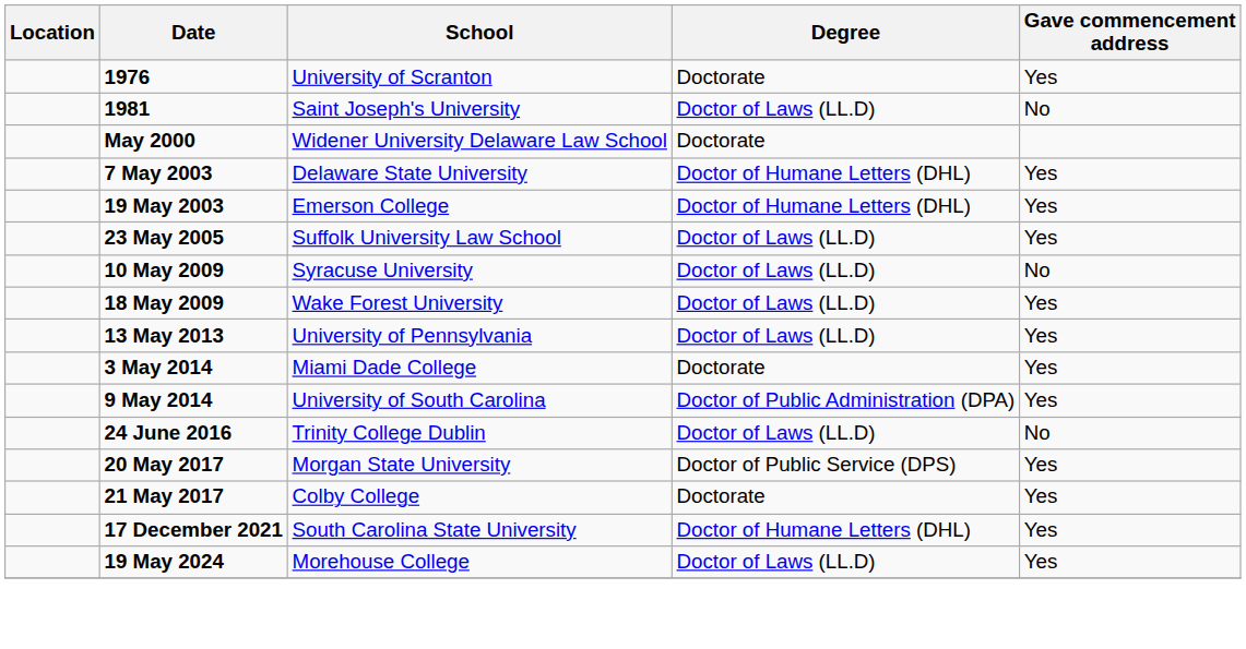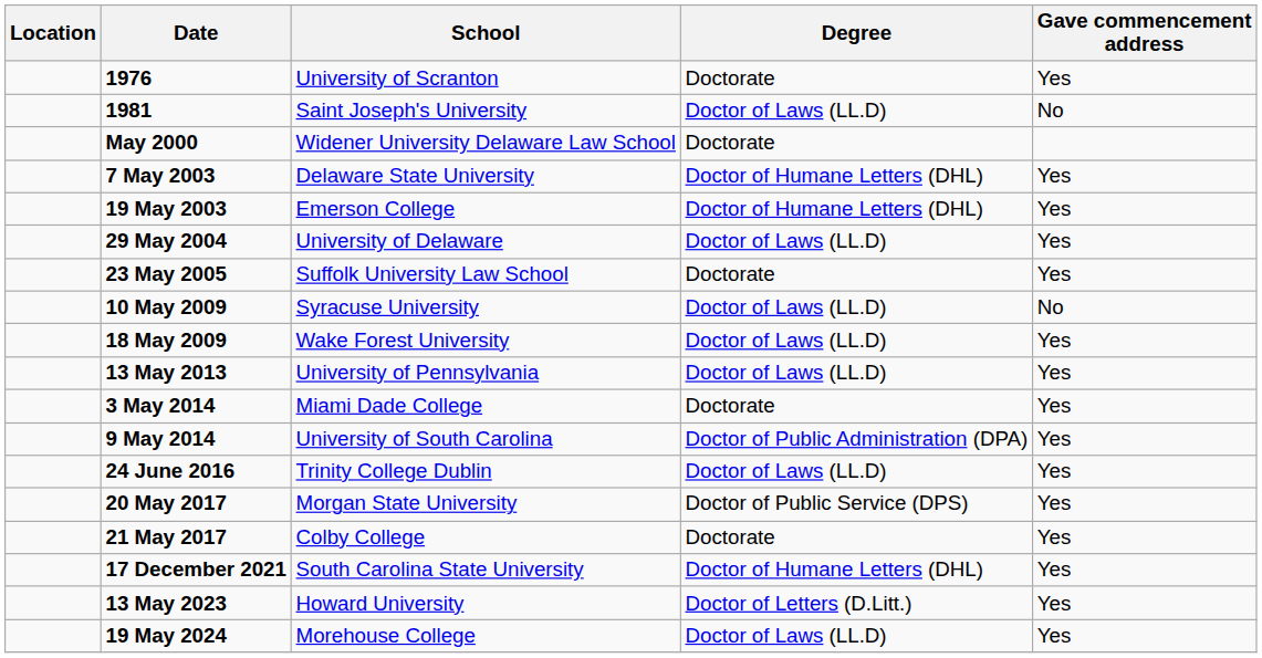+ row: 29 May 2004 | University of Delaware | Doctor of Laws (LL.D) | Yes
23 May 2005 | Degree: Doctor of Laws (LL.D) -> Doctorate
24 June 2016 | Gave commencement address: No -> Yes
+ row: 13 May 2023 | Howard University | Doctor of Letters (D.Litt.) | Yes
